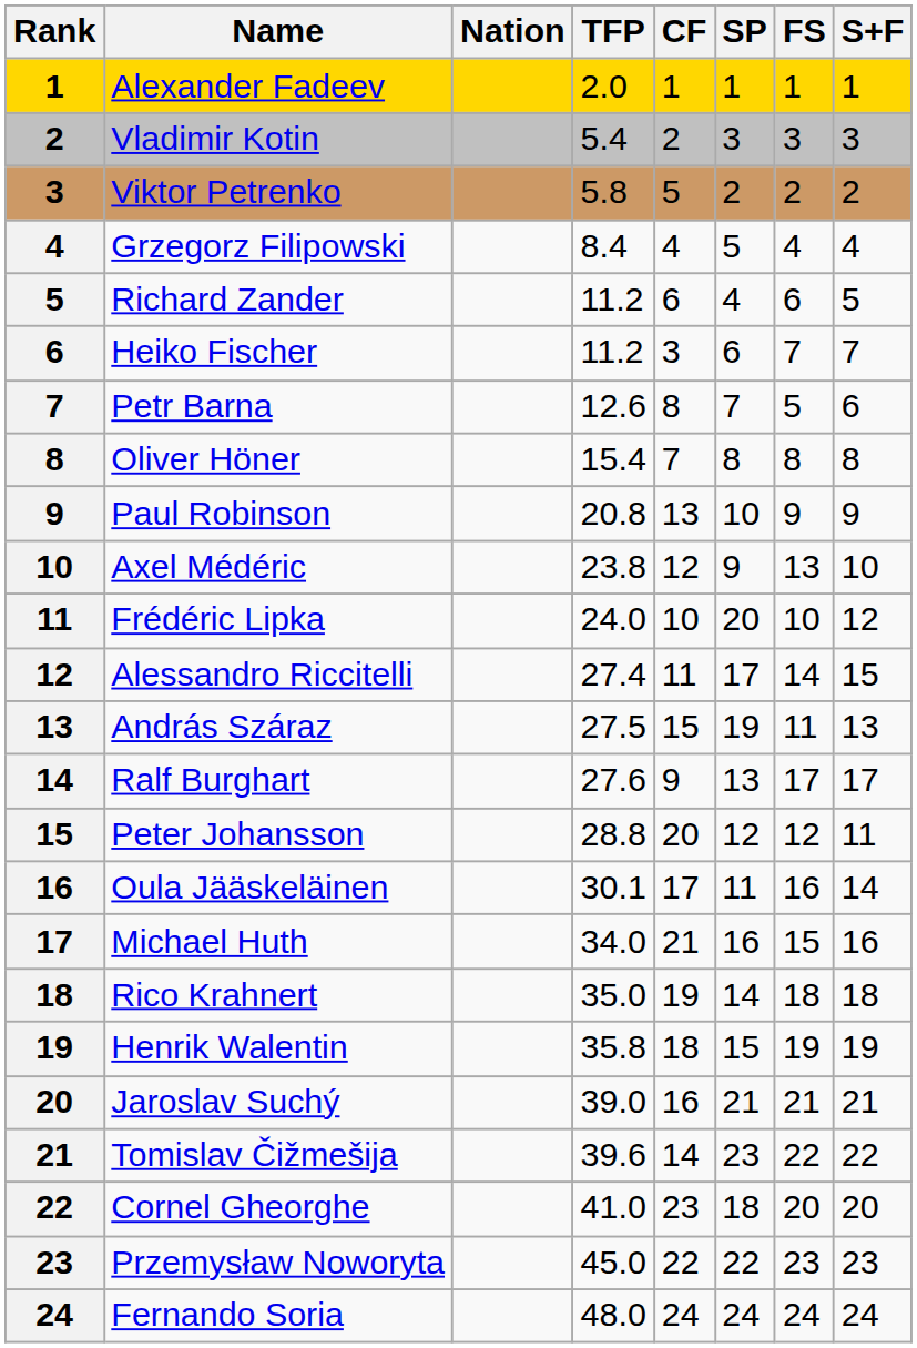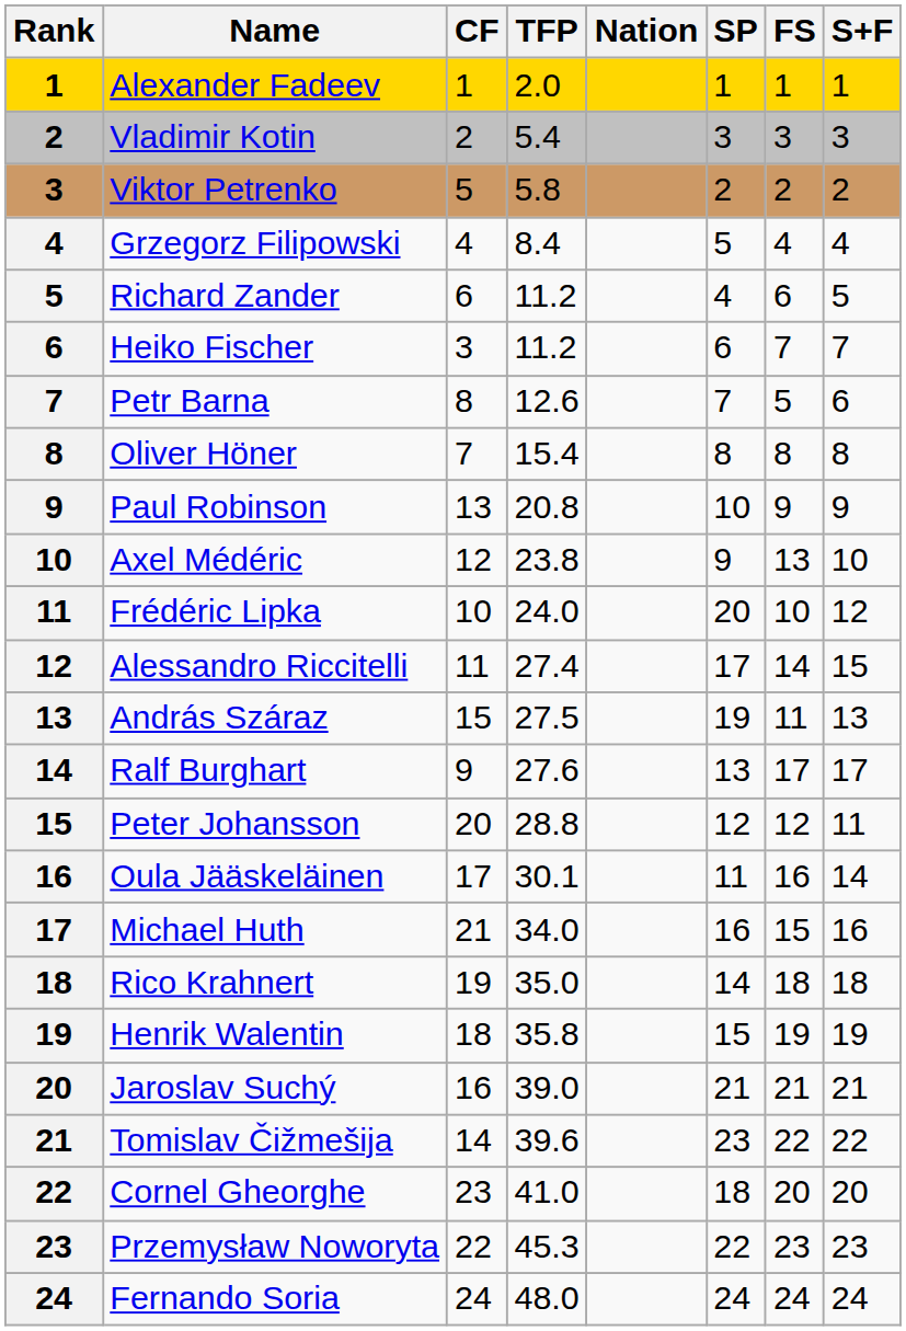columns swapped: Nation <-> CF
Przemysław Noworyta | TFP: 45.0 -> 45.3
